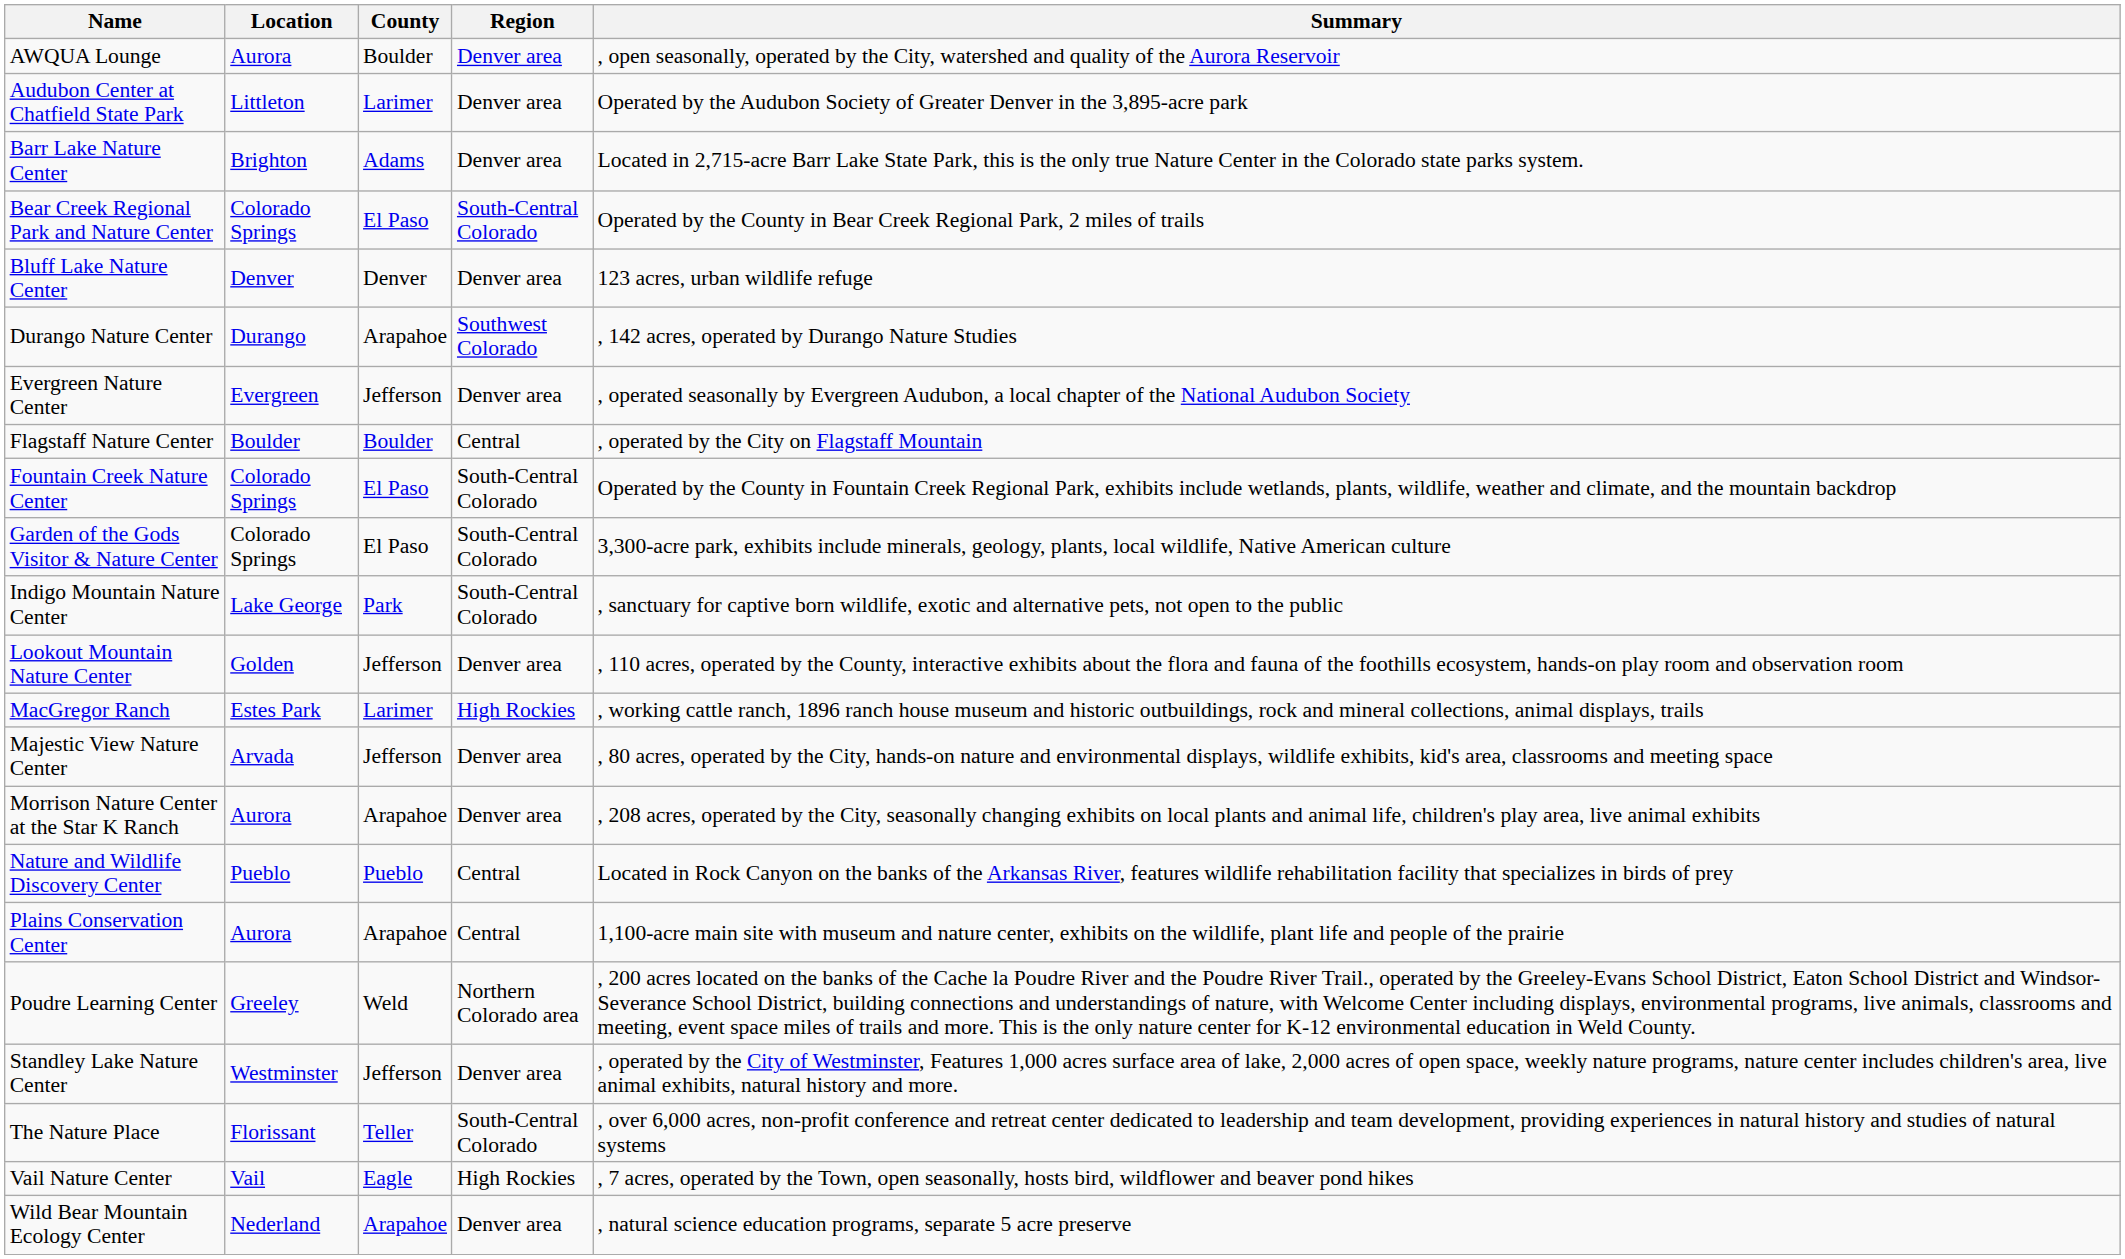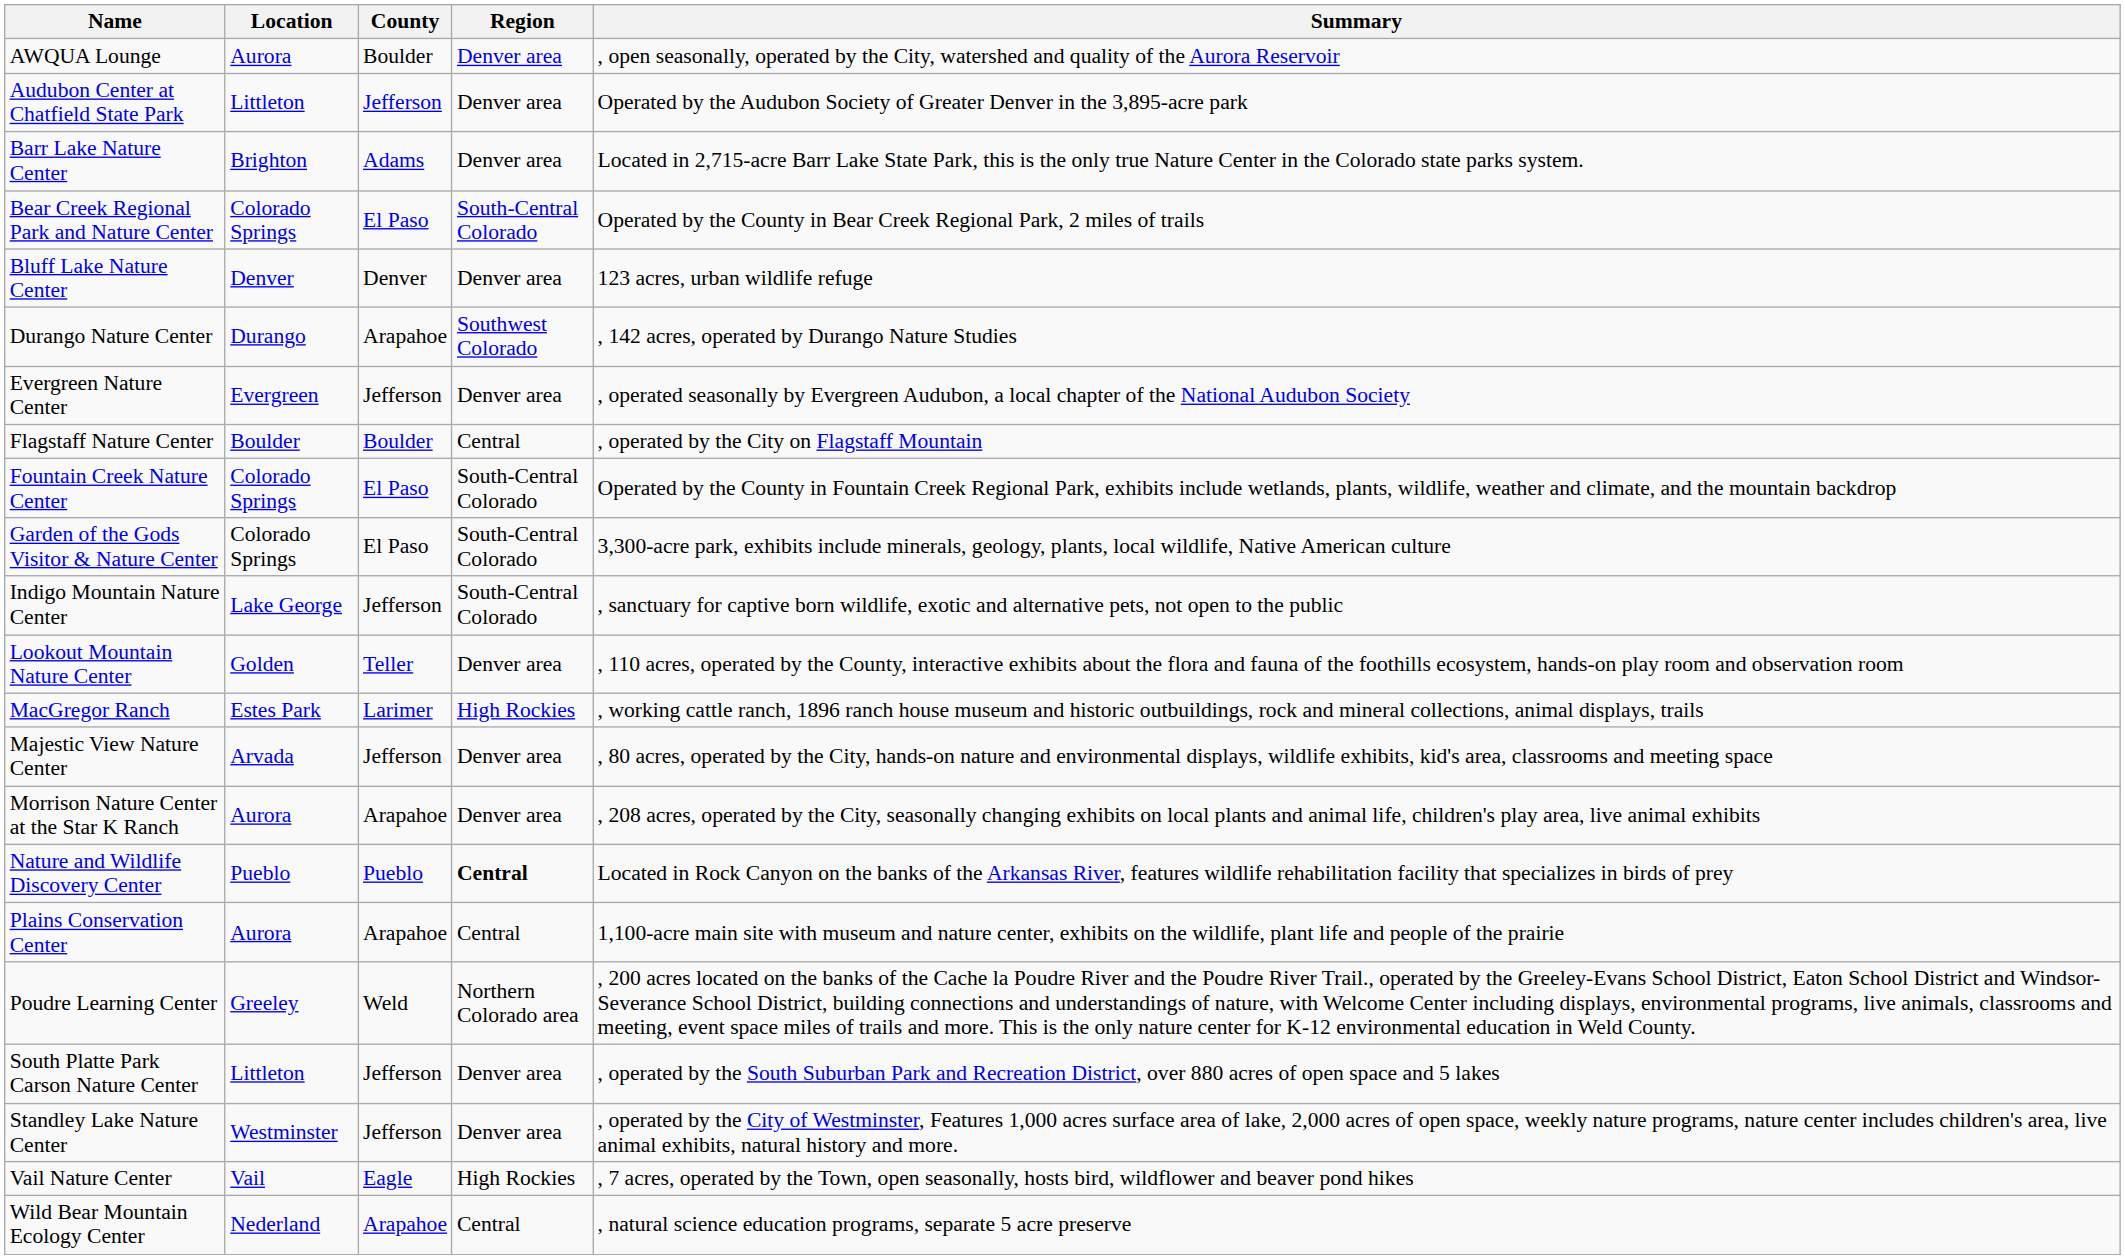Audubon Center at Chatfield State Park | County: Larimer -> Jefferson
Indigo Mountain Nature Center | County: Park -> Jefferson
Lookout Mountain Nature Center | County: Jefferson -> Teller
Nature and Wildlife Discovery Center | Region: normal -> bold
+ row: South Platte Park Carson Nature Center | Littleton | Jefferson | Denver area | , operated by the South Suburban Park and Recreation District, over 880 acres of open space and 5 lakes
- row: The Nature Place | Florissant | Teller | South-Central Colorado | , over 6,000 acres, non-profit conference and retreat center dedicated to leadership and team development, providing experiences in natural history and studies of natural systems
Wild Bear Mountain Ecology Center | Region: Denver area -> Central
